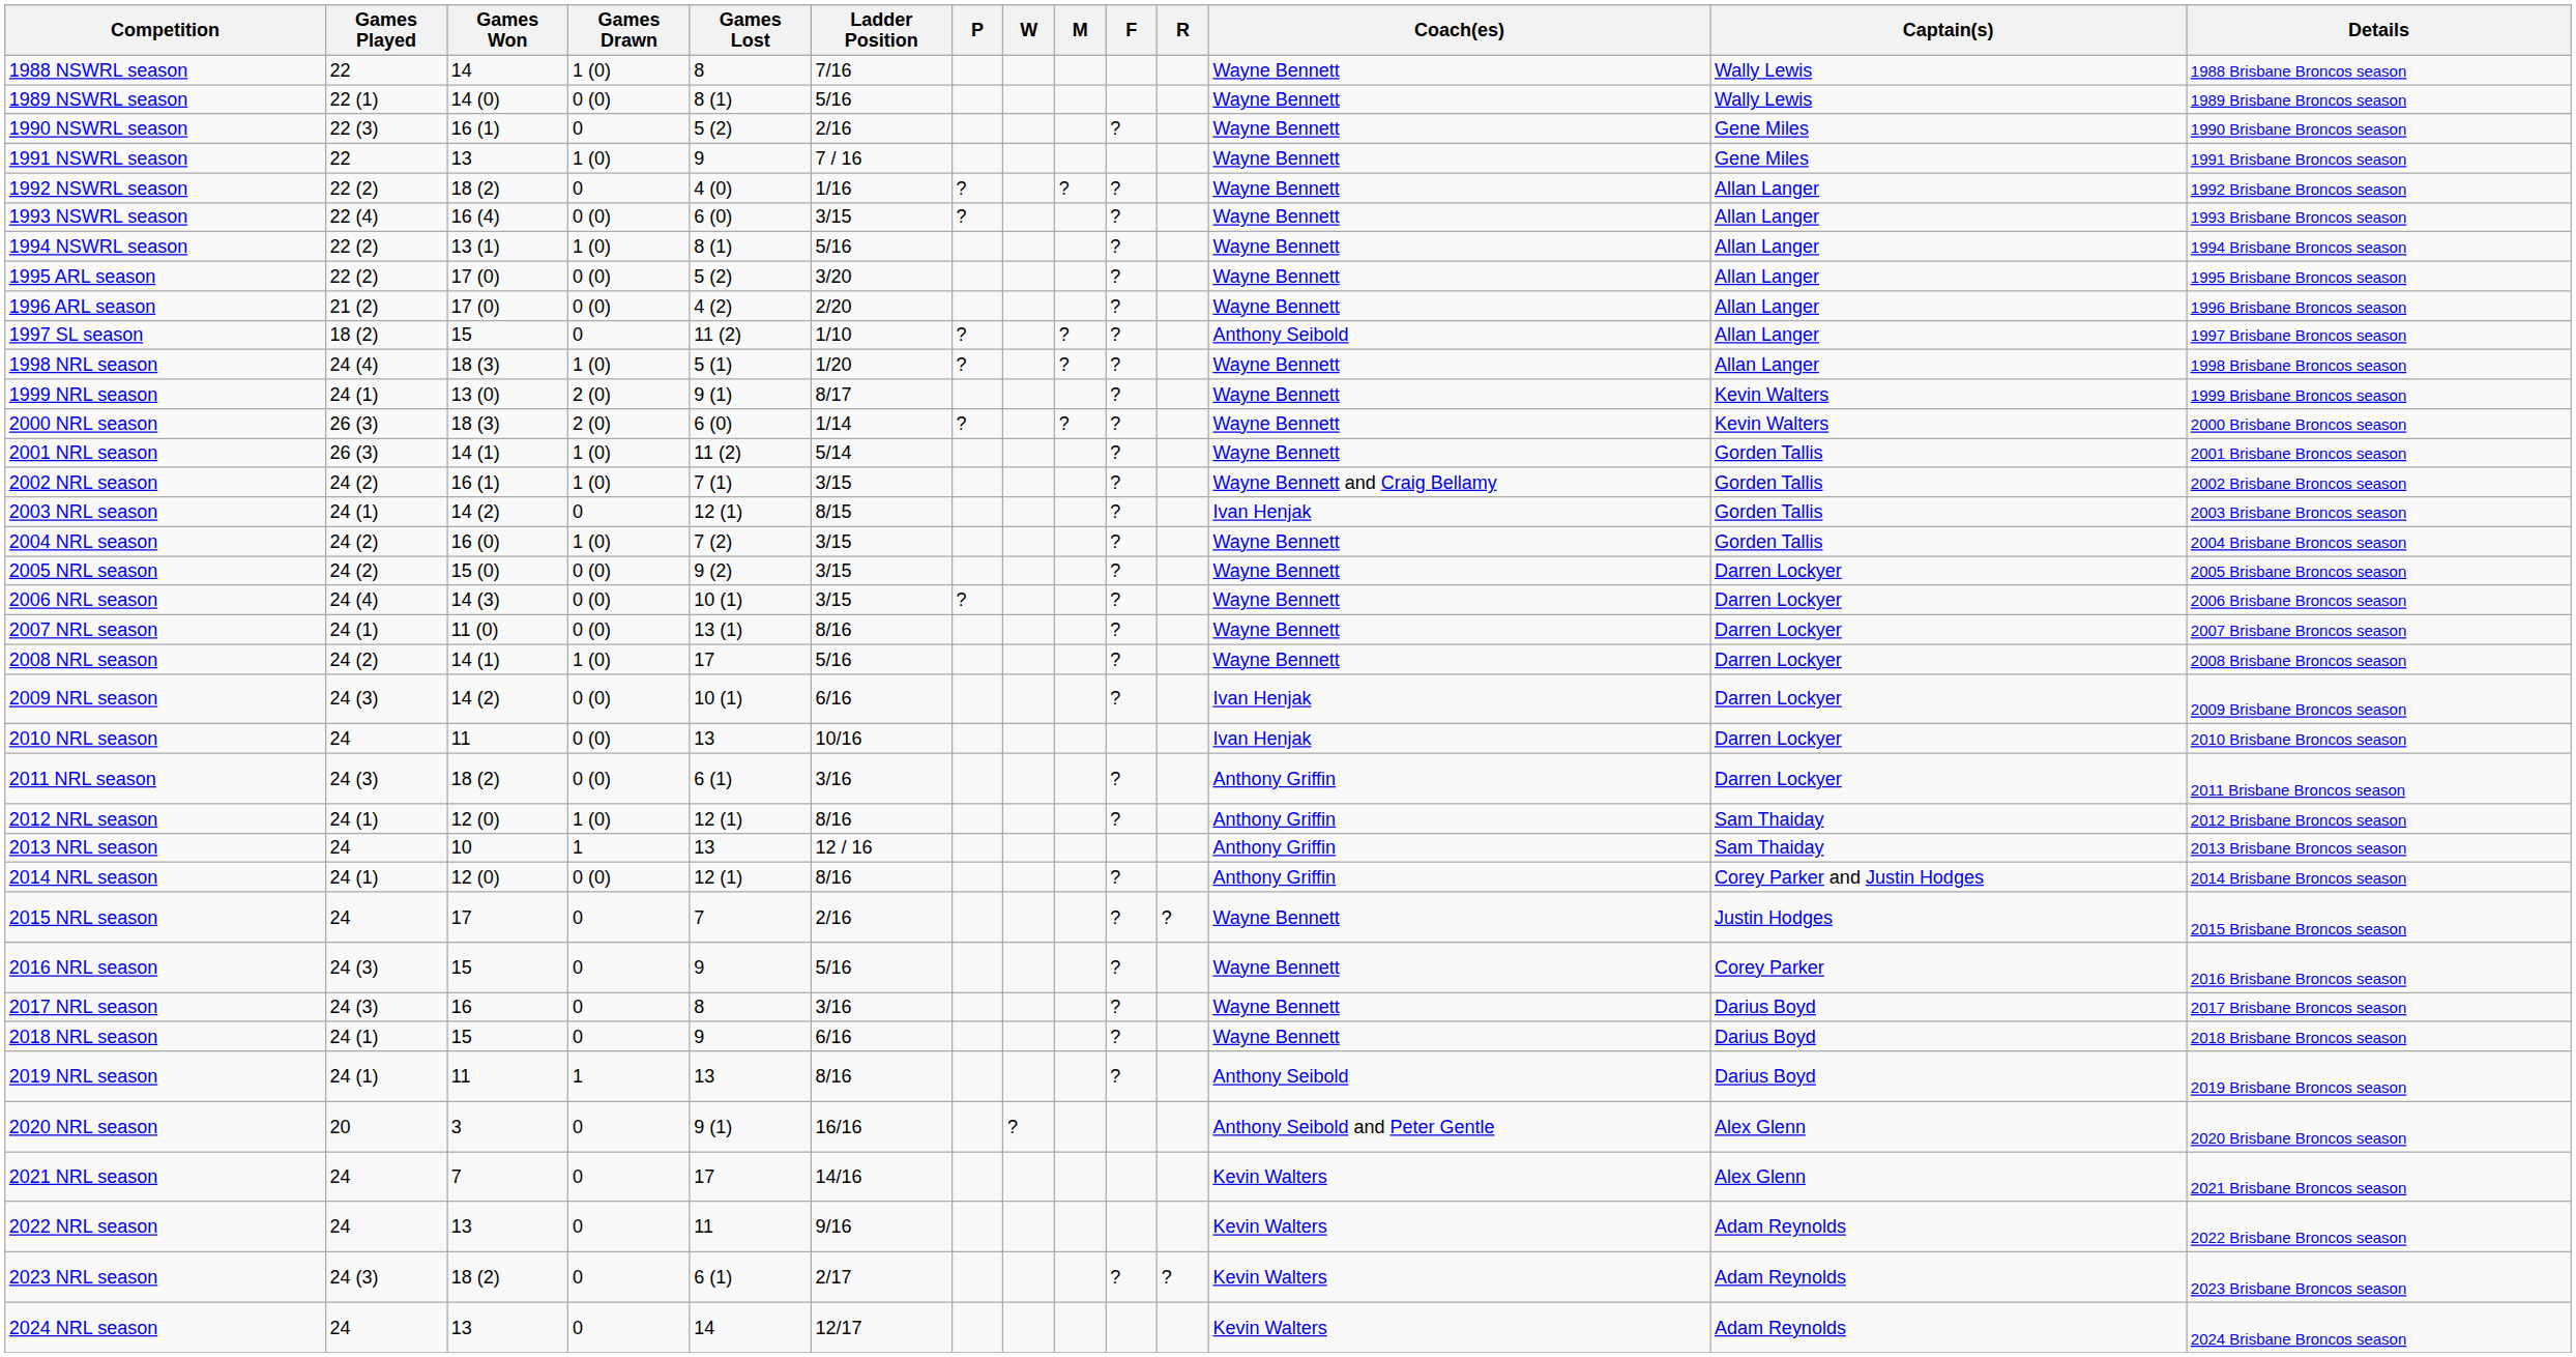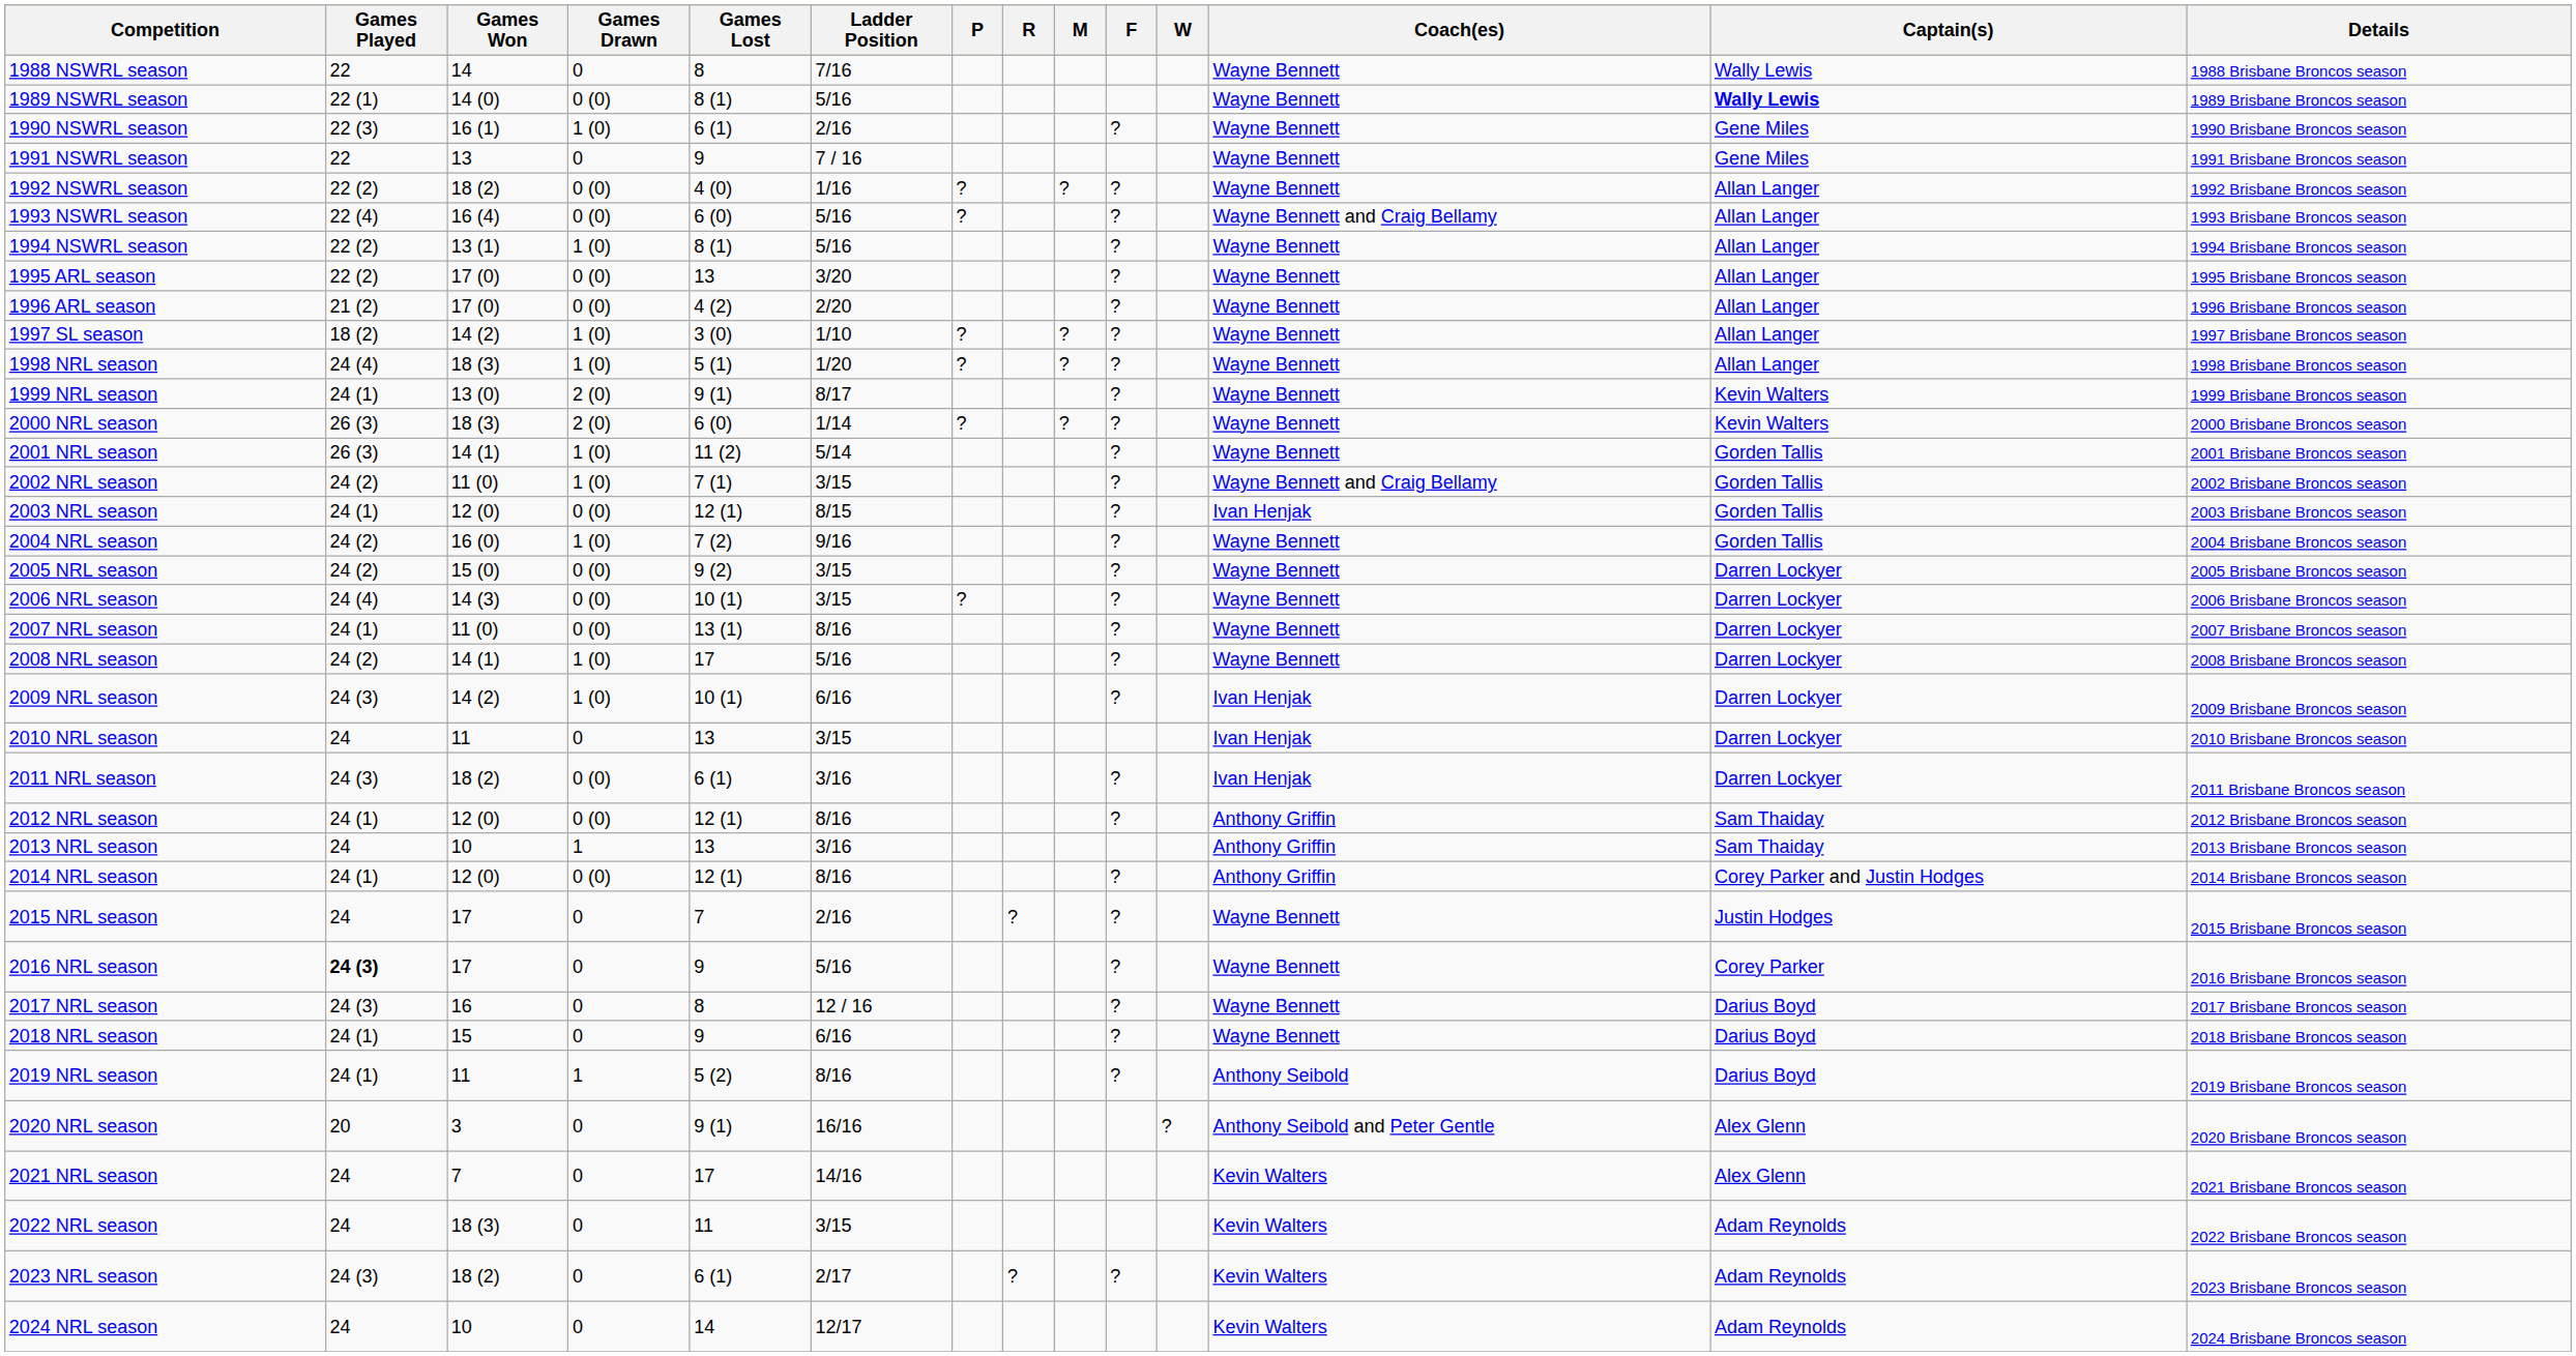columns swapped: R <-> W
1988 NSWRL season | Games Drawn: 1 (0) -> 0
1989 NSWRL season | Captain(s): normal -> bold
1990 NSWRL season | Games Drawn: 0 -> 1 (0)
1990 NSWRL season | Games Lost: 5 (2) -> 6 (1)
1991 NSWRL season | Games Drawn: 1 (0) -> 0
1992 NSWRL season | Games Drawn: 0 -> 0 (0)
1993 NSWRL season | Ladder Position: 3/15 -> 5/16
1993 NSWRL season | Coach(es): Wayne Bennett -> Wayne Bennett and Craig Bellamy
1995 ARL season | Games Lost: 5 (2) -> 13
1997 SL season | Games Won: 15 -> 14 (2)
1997 SL season | Games Drawn: 0 -> 1 (0)
1997 SL season | Games Lost: 11 (2) -> 3 (0)
1997 SL season | Coach(es): Anthony Seibold -> Wayne Bennett
2002 NRL season | Games Won: 16 (1) -> 11 (0)
2003 NRL season | Games Won: 14 (2) -> 12 (0)
2003 NRL season | Games Drawn: 0 -> 0 (0)
2004 NRL season | Ladder Position: 3/15 -> 9/16
2009 NRL season | Games Drawn: 0 (0) -> 1 (0)
2010 NRL season | Games Drawn: 0 (0) -> 0
2010 NRL season | Ladder Position: 10/16 -> 3/15
2011 NRL season | Coach(es): Anthony Griffin -> Ivan Henjak
2012 NRL season | Games Drawn: 1 (0) -> 0 (0)
2013 NRL season | Ladder Position: 12 / 16 -> 3/16
2016 NRL season | Games Played: normal -> bold
2016 NRL season | Games Won: 15 -> 17
2017 NRL season | Ladder Position: 3/16 -> 12 / 16
2019 NRL season | Games Lost: 13 -> 5 (2)
2022 NRL season | Games Won: 13 -> 18 (3)
2022 NRL season | Ladder Position: 9/16 -> 3/15
2024 NRL season | Games Won: 13 -> 10
